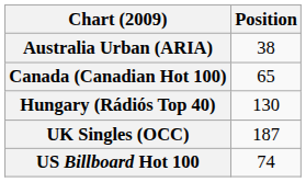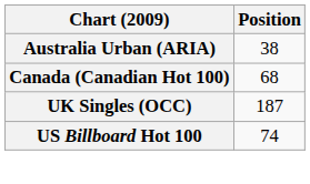Canada (Canadian Hot 100) | Position: 65 -> 68
- row: Hungary (Rádiós Top 40) | 130
